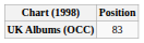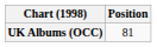UK Albums (OCC) | Position: 83 -> 81
